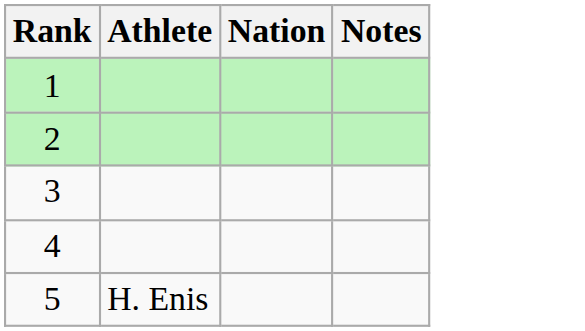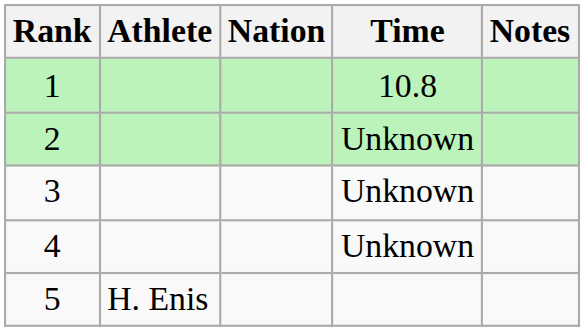+ column: Time | 10.8 | Unknown | Unknown | Unknown
